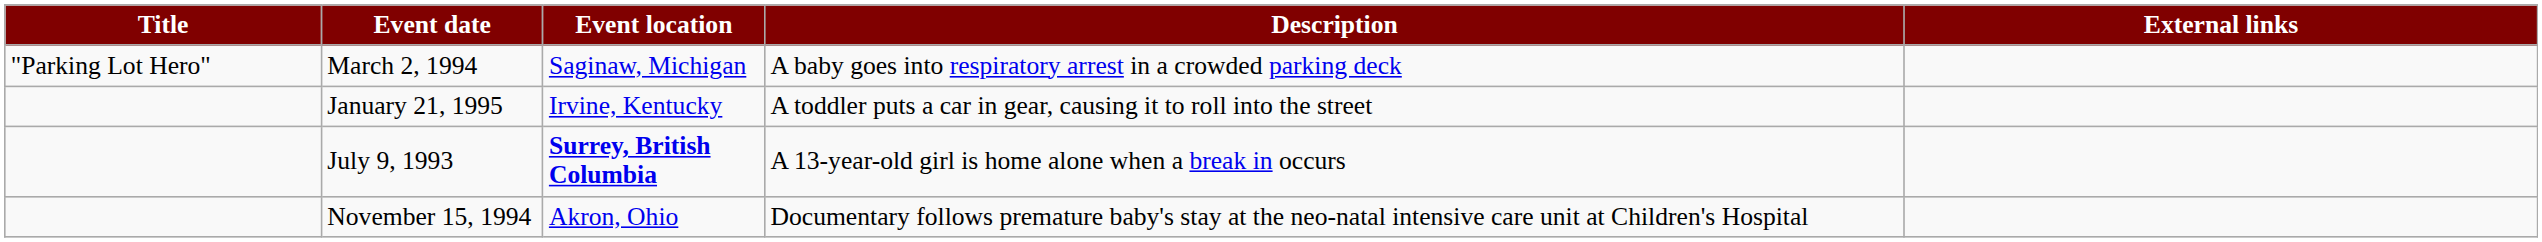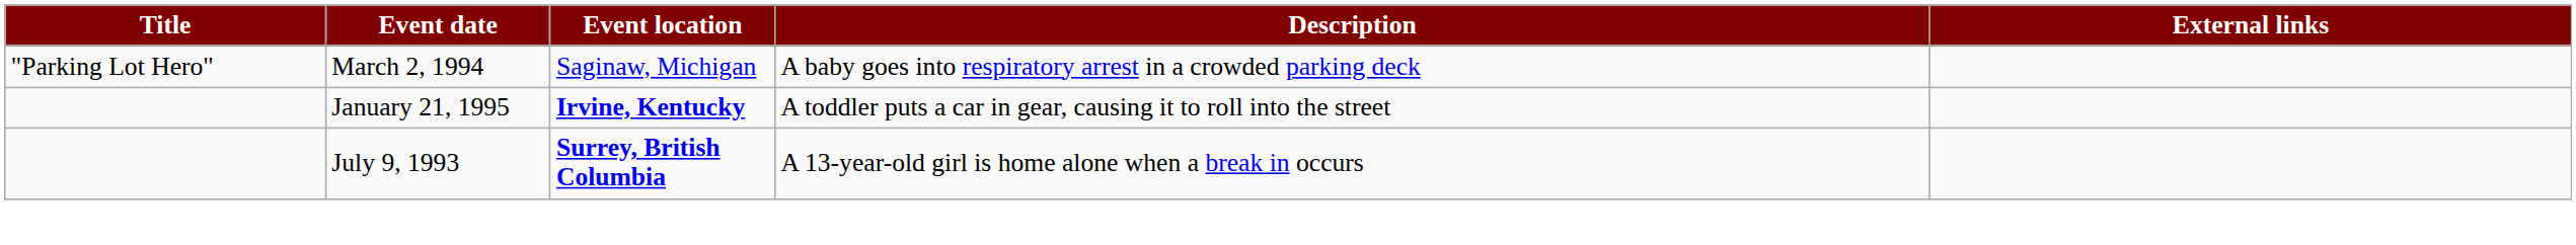January 21, 1995 | Event location: normal -> bold
- row: November 15, 1994 | Akron, Ohio | Documentary follows premature baby's stay at the neo-natal intensive care unit at Children's Hospital
